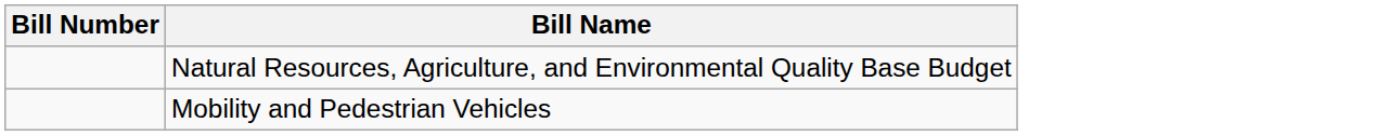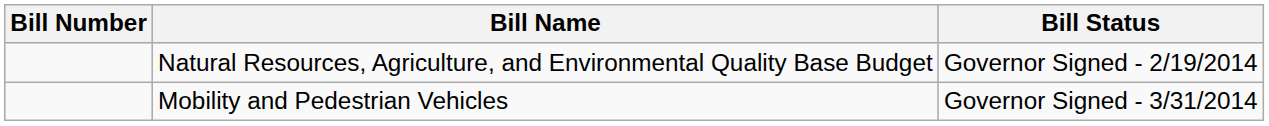+ column: Bill Status | Governor Signed - 2/19/2014 | Governor Signed - 3/31/2014
